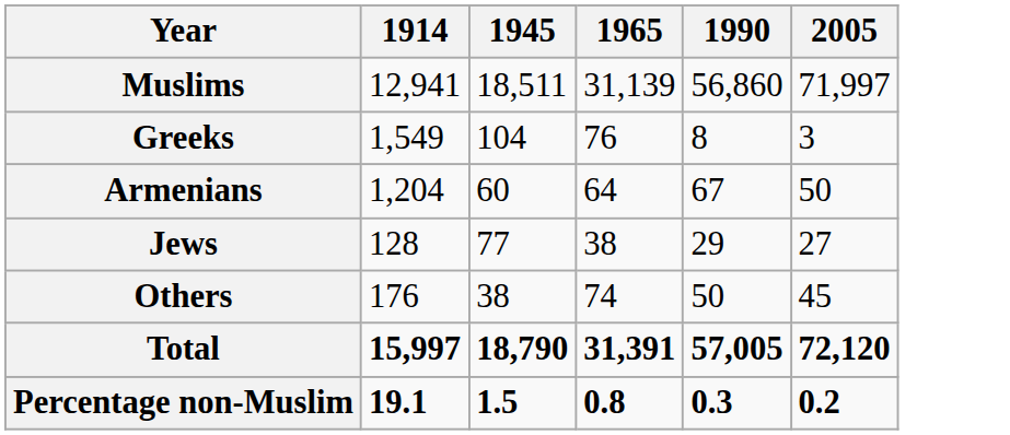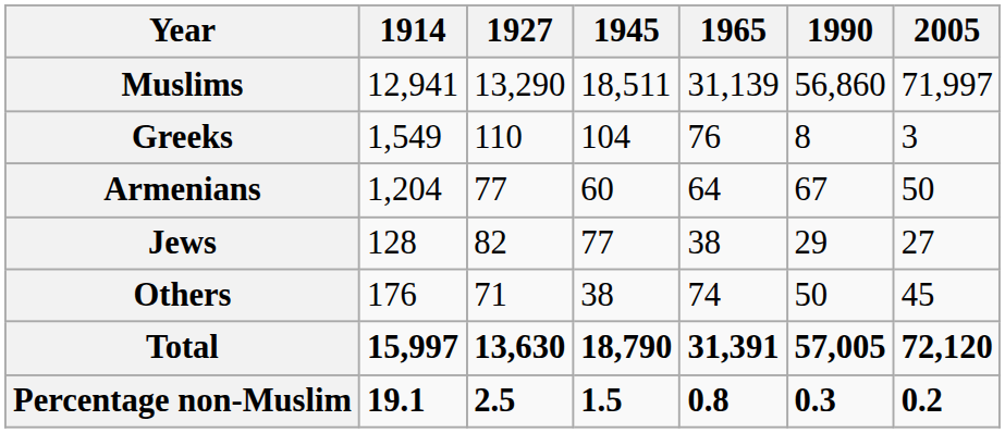+ column: 1927 | 13,290 | 110 | 77 | 82 | 71 | 13,630 | 2.5
